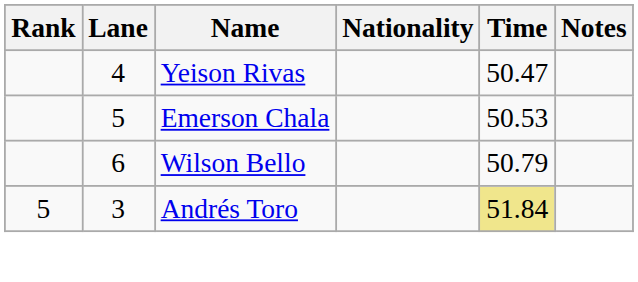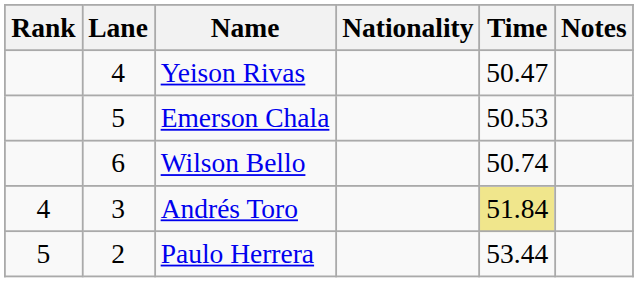Wilson Bello | Time: 50.79 -> 50.74
Andrés Toro | Rank: 5 -> 4
+ row: 5 | 2 | Paulo Herrera | 53.44
